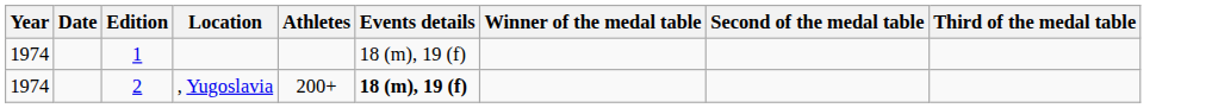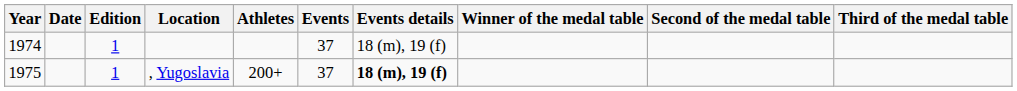+ column: Events | 37 | 37
, Yugoslavia | Year: 1974 -> 1975
, Yugoslavia | Edition: 2 -> 1
